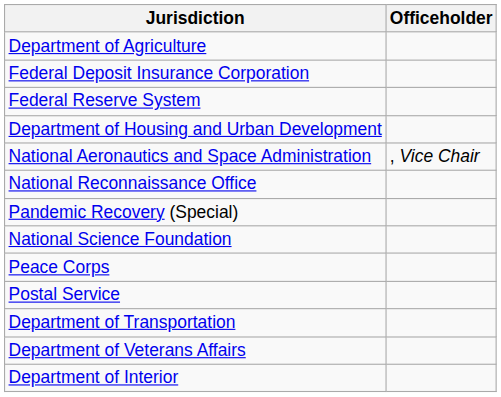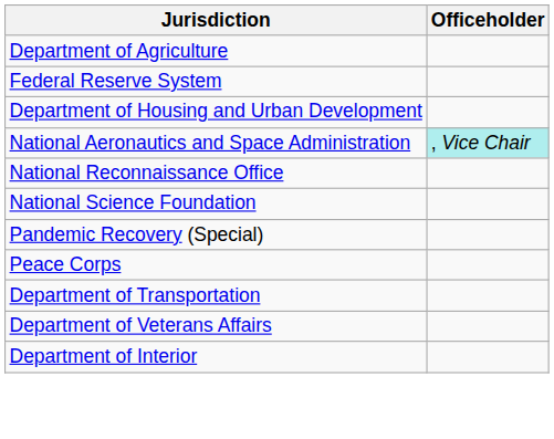- row: Federal Deposit Insurance Corporation
National Aeronautics and Space Administration | Officeholder: no background -> paleturquoise background
rows swapped: National Science Foundation <-> Pandemic Recovery (Special)
- row: Postal Service
